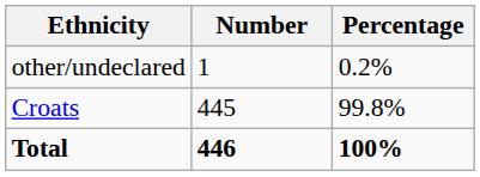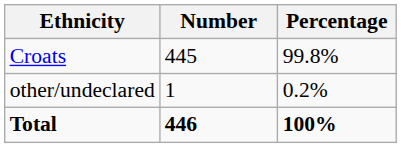rows swapped: Croats <-> other/undeclared
